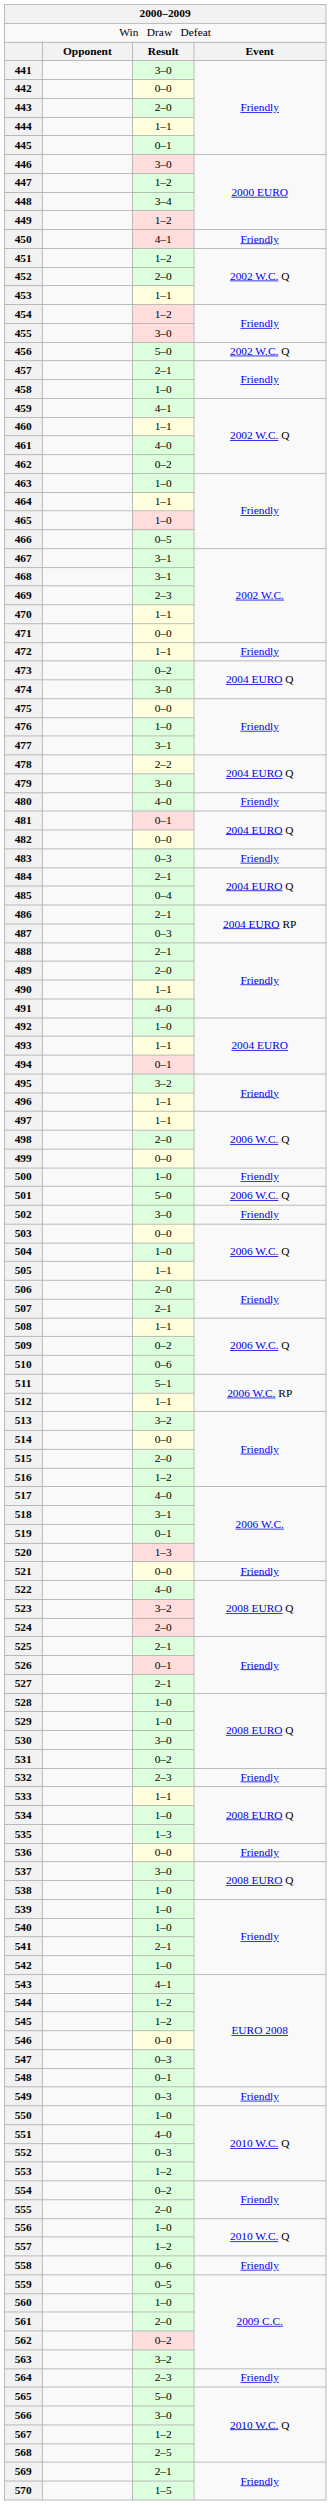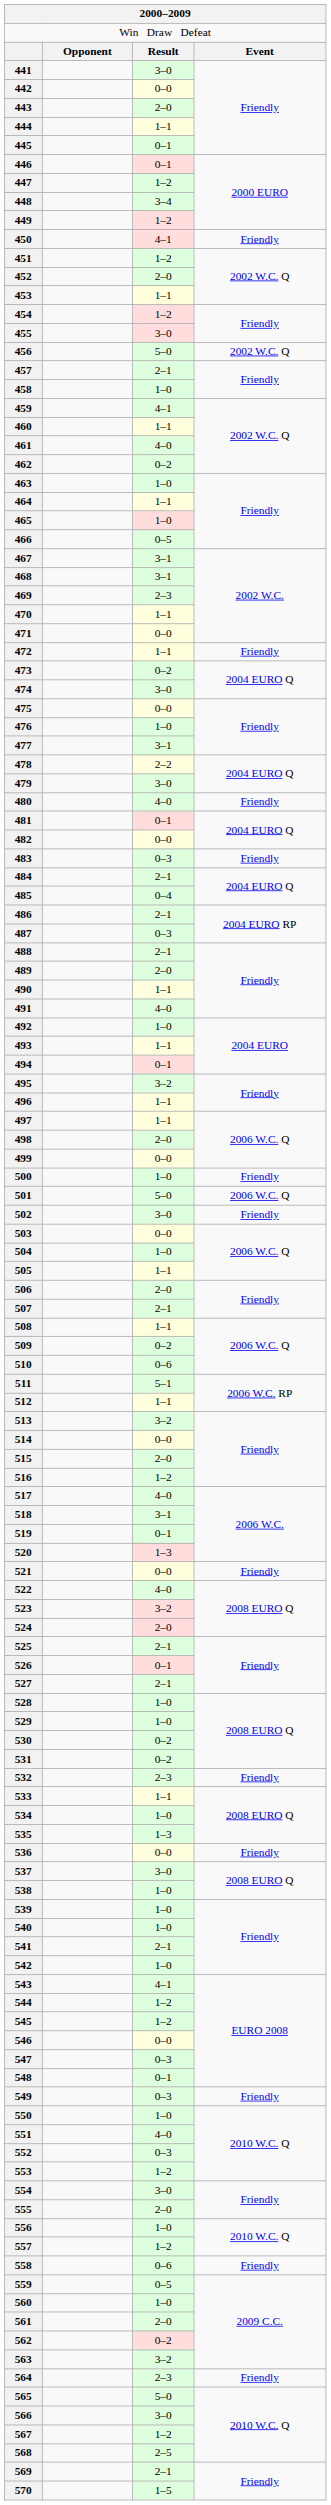446 | column 3: 3–0 -> 0–1
530 | column 3: 3–0 -> 0–2
554 | column 3: 0–2 -> 3–0
